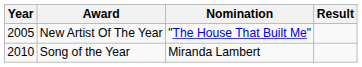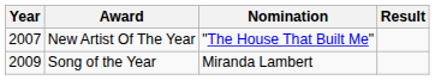New Artist Of The Year | Year: 2005 -> 2007
Song of the Year | Year: 2010 -> 2009
